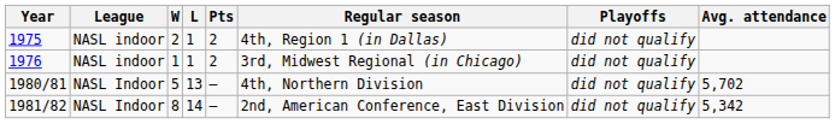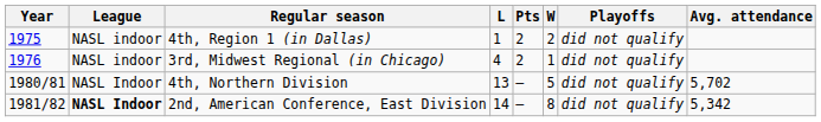columns swapped: W <-> Regular season
1976 | L: 1 -> 4
1981/82 | League: normal -> bold
